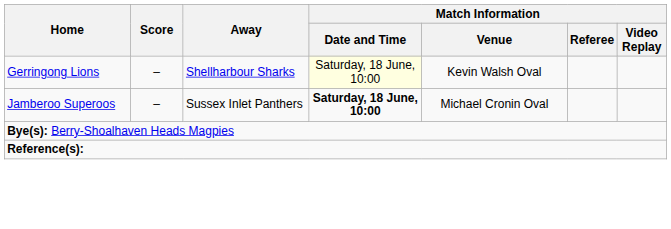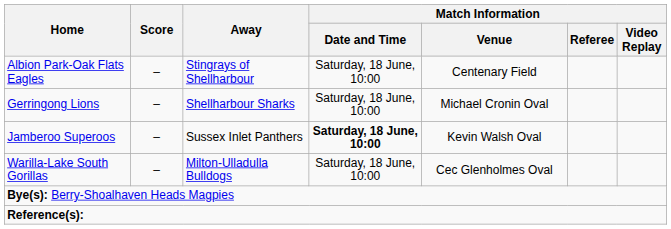+ row: Albion Park-Oak Flats Eagles | – | Stingrays of Shellharbour | Saturday, 18 June, 10:00 | Centenary Field
Gerringong Lions | Match Information / Date and Time: lightyellow background -> no background
Gerringong Lions | Match Information / Venue: Kevin Walsh Oval -> Michael Cronin Oval
Jamberoo Superoos | Match Information / Venue: Michael Cronin Oval -> Kevin Walsh Oval
+ row: Warilla-Lake South Gorillas | – | Milton-Ulladulla Bulldogs | Saturday, 18 June, 10:00 | Cec Glenholmes Oval
